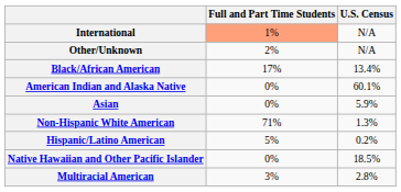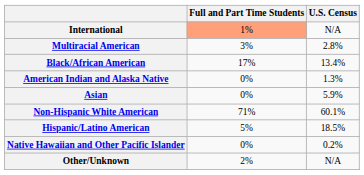rows swapped: Multiracial American <-> Other/Unknown
American Indian and Alaska Native | U.S. Census: 60.1% -> 1.3%
Non-Hispanic White American | U.S. Census: 1.3% -> 60.1%
Hispanic/Latino American | U.S. Census: 0.2% -> 18.5%
Native Hawaiian and Other Pacific Islander | U.S. Census: 18.5% -> 0.2%
